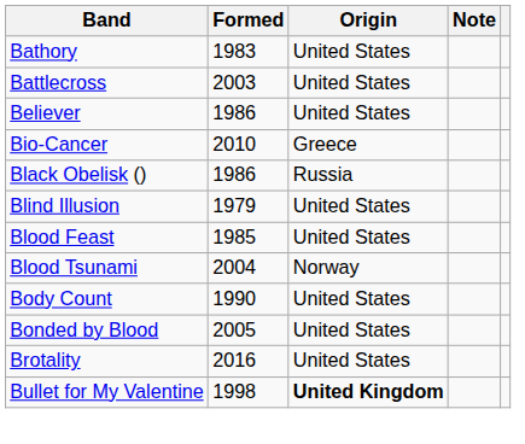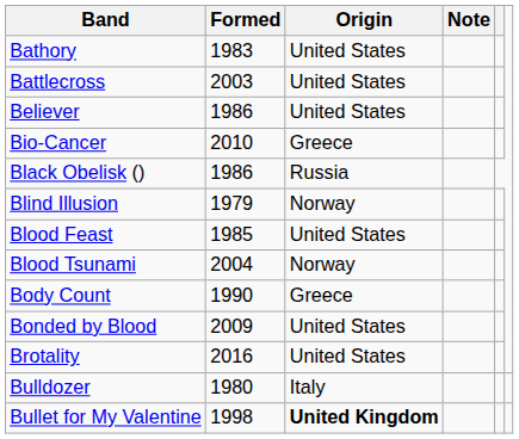Blind Illusion | Origin: United States -> Norway
Body Count | Origin: United States -> Greece
Bonded by Blood | Formed: 2005 -> 2009
+ row: Bulldozer | 1980 | Italy
